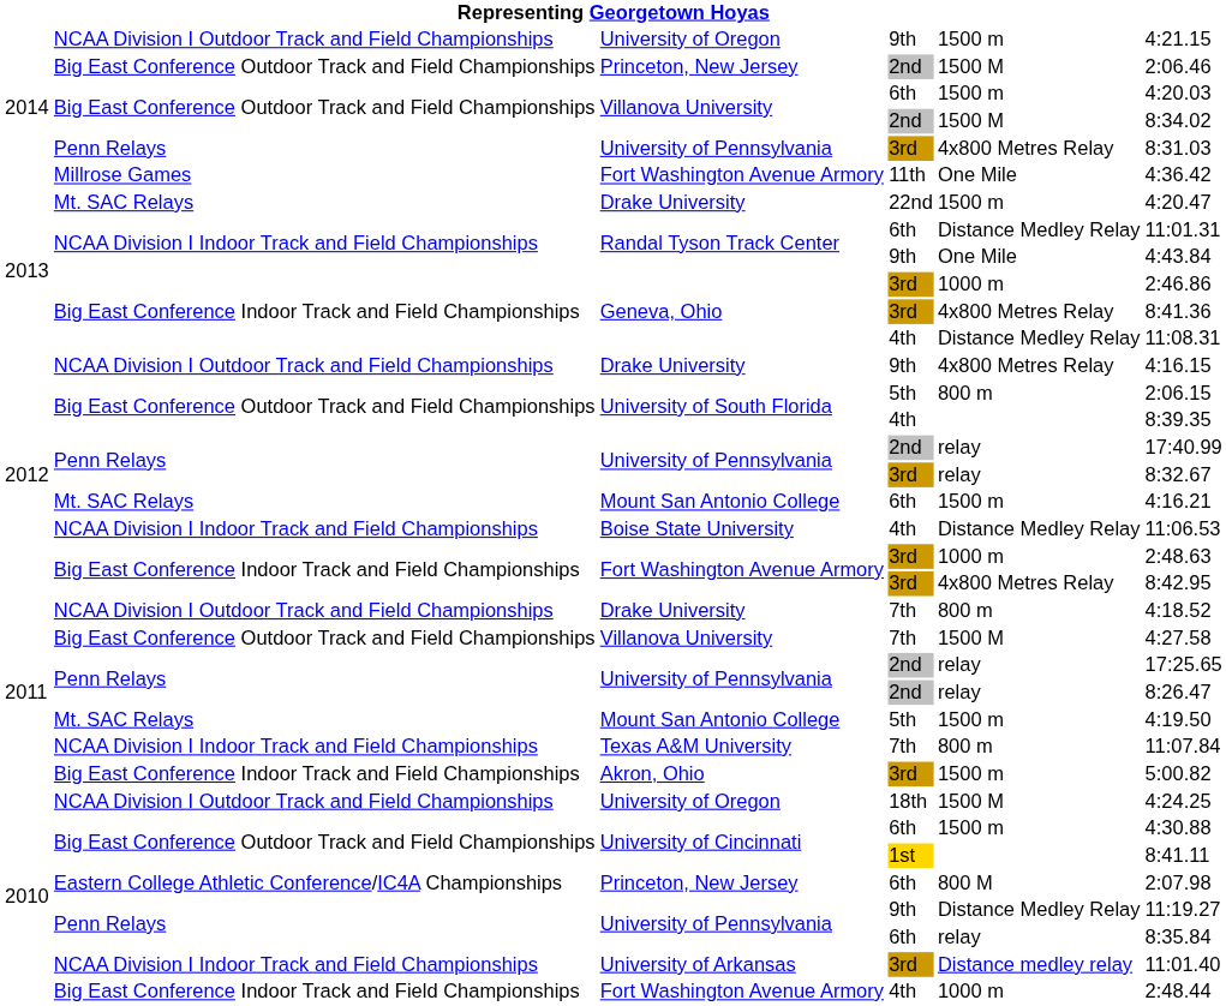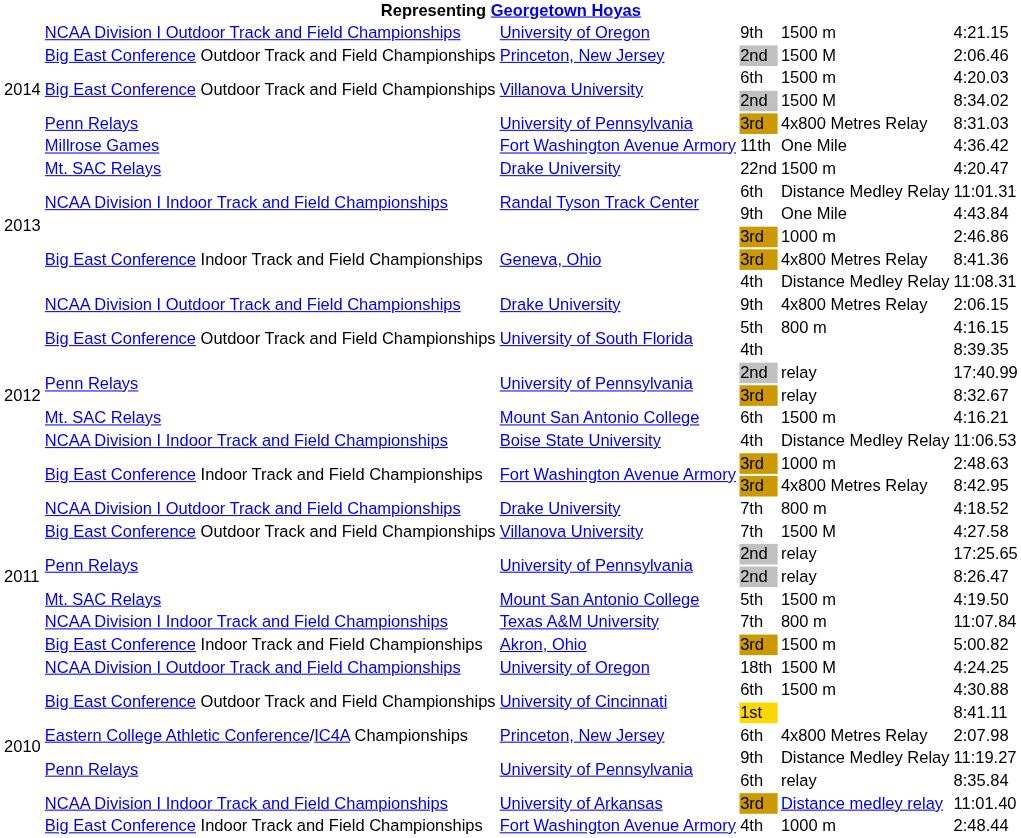Drake University / 9th | column 6: 4:16.15 -> 2:06.15
University of South Florida / 5th | column 6: 2:06.15 -> 4:16.15
Princeton, New Jersey / 6th | column 5: 800 M -> 4x800 Metres Relay
